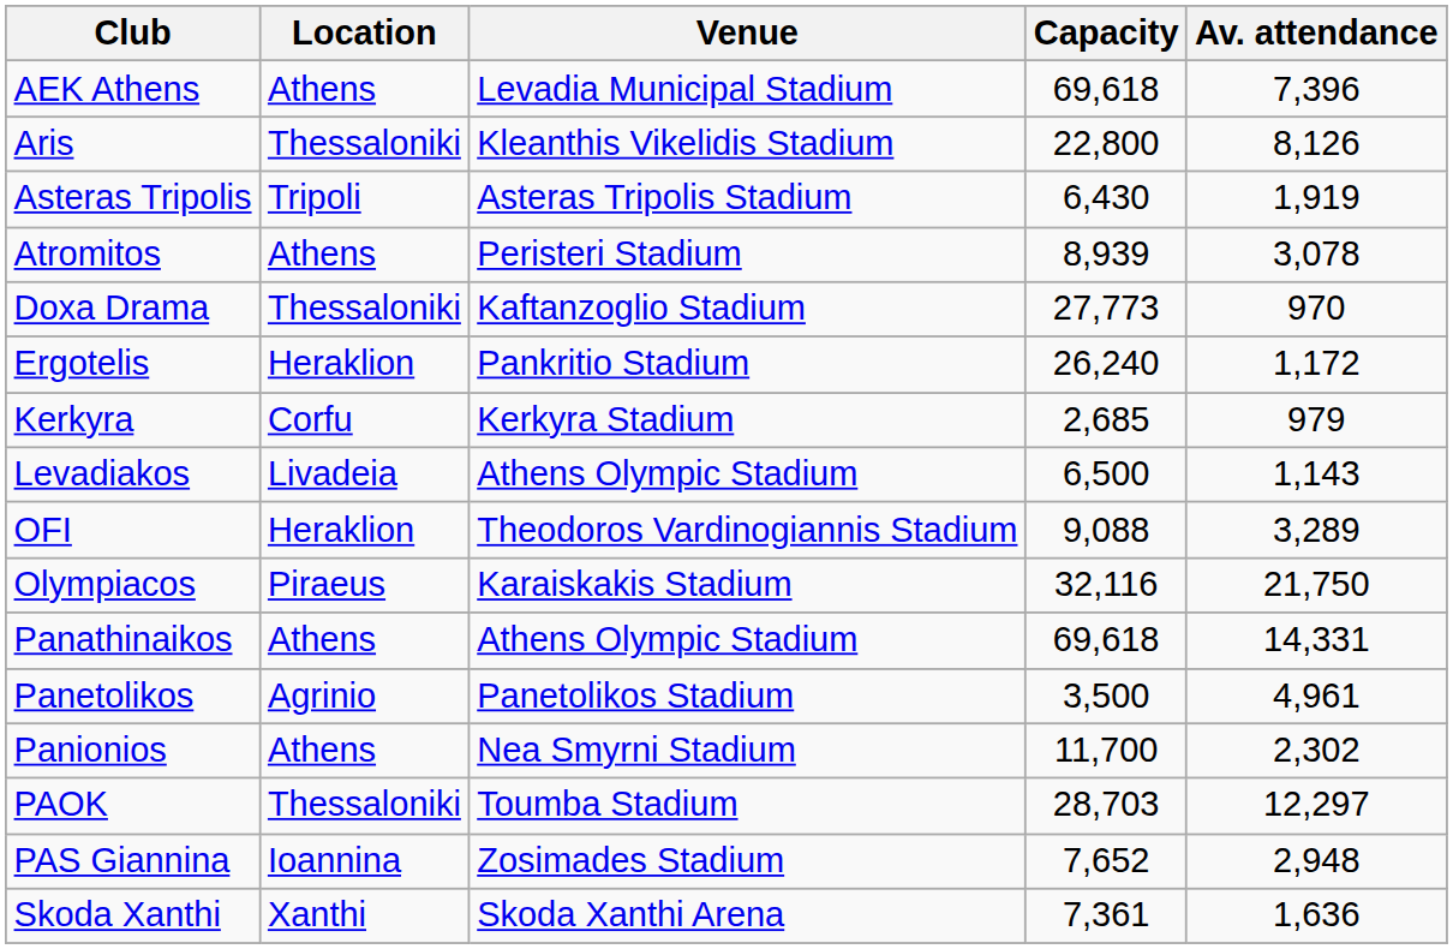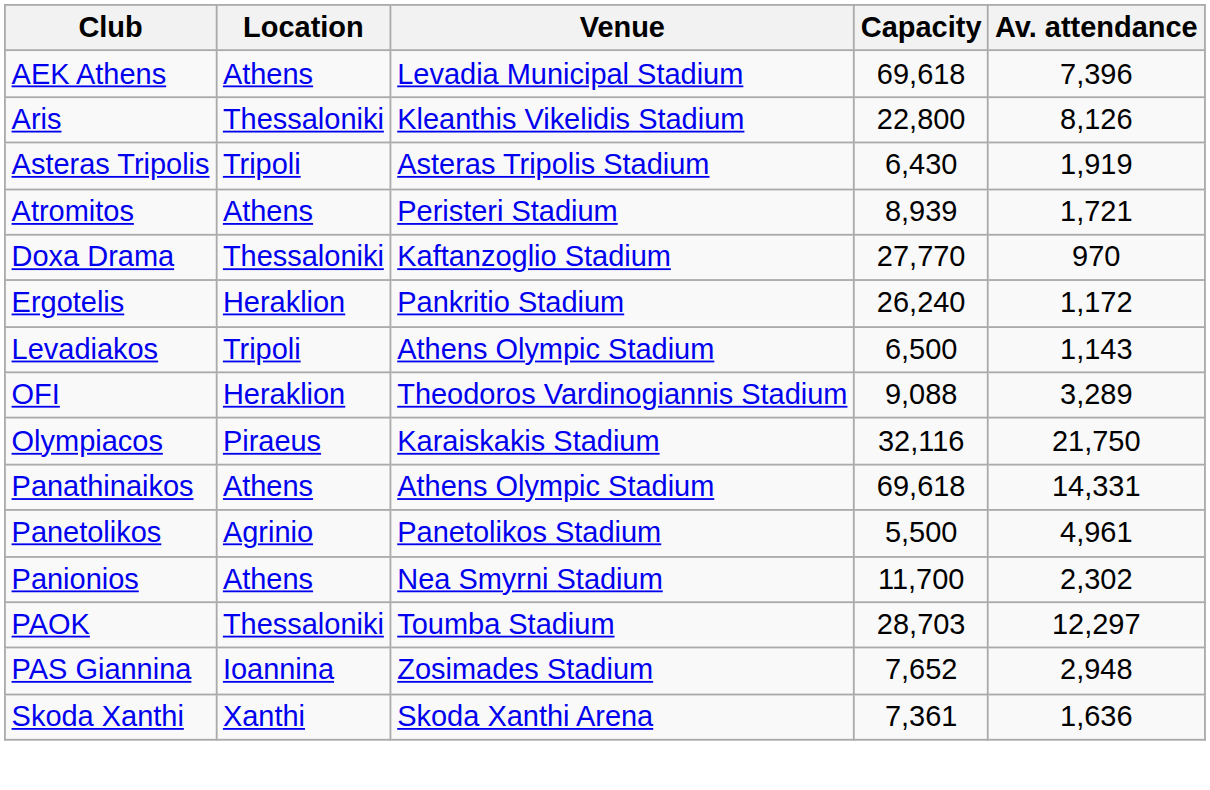Atromitos | Av. attendance: 3,078 -> 1,721
Doxa Drama | Capacity: 27,773 -> 27,770
- row: Kerkyra | Corfu | Kerkyra Stadium | 2,685 | 979
Levadiakos | Location: Livadeia -> Tripoli
Panetolikos | Capacity: 3,500 -> 5,500
